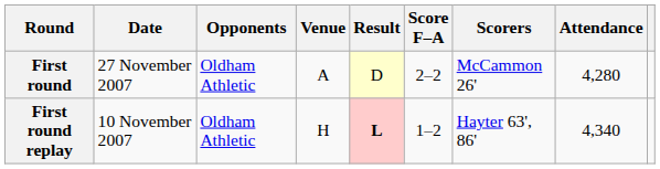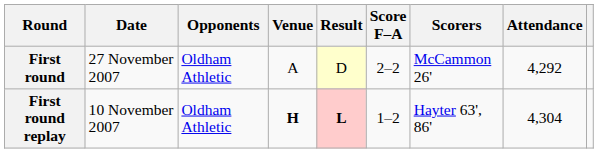First round | Attendance: 4,280 -> 4,292
First round replay | Venue: normal -> bold
First round replay | Attendance: 4,340 -> 4,304
